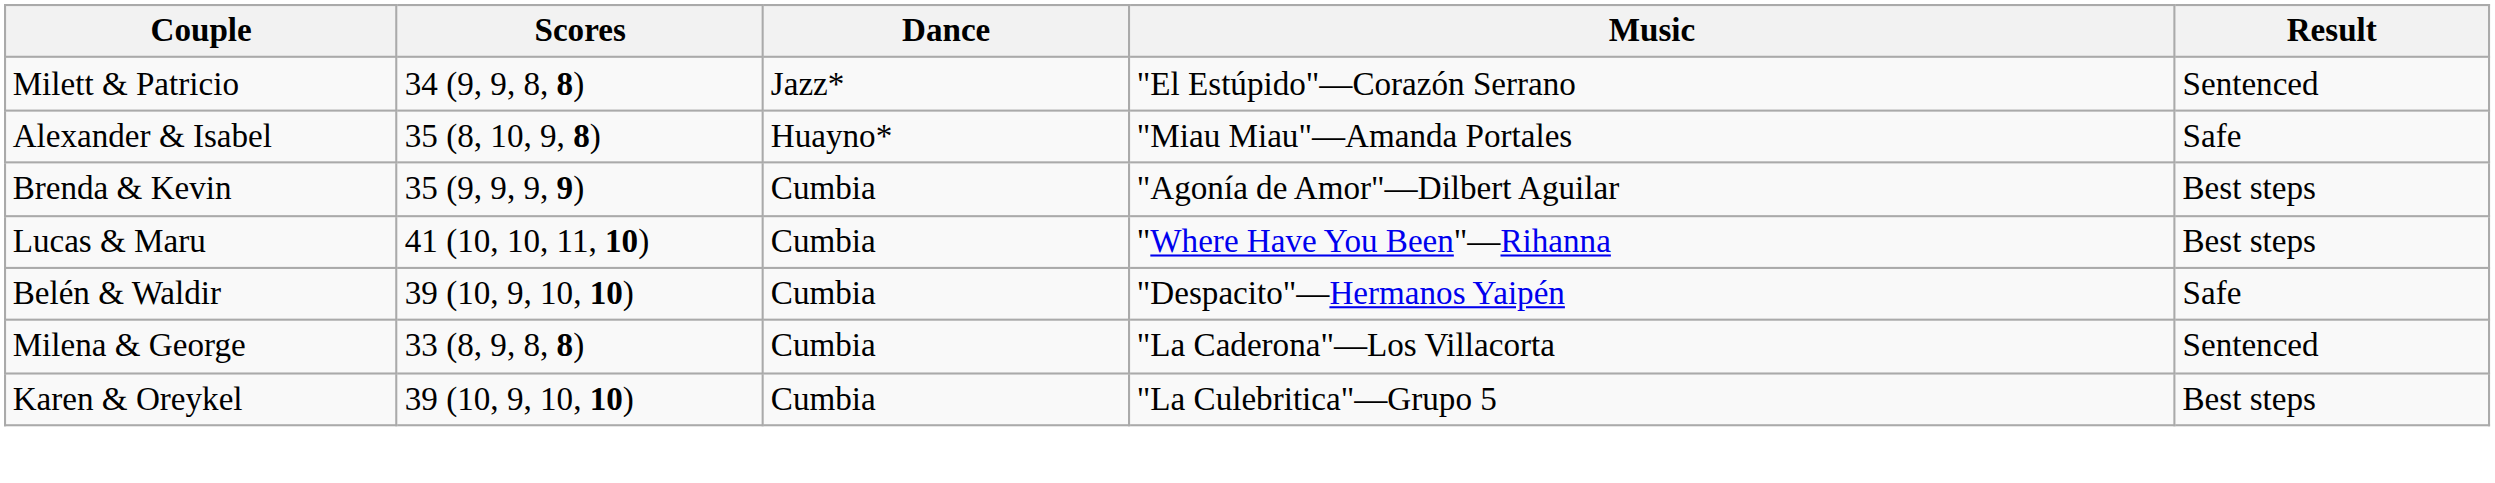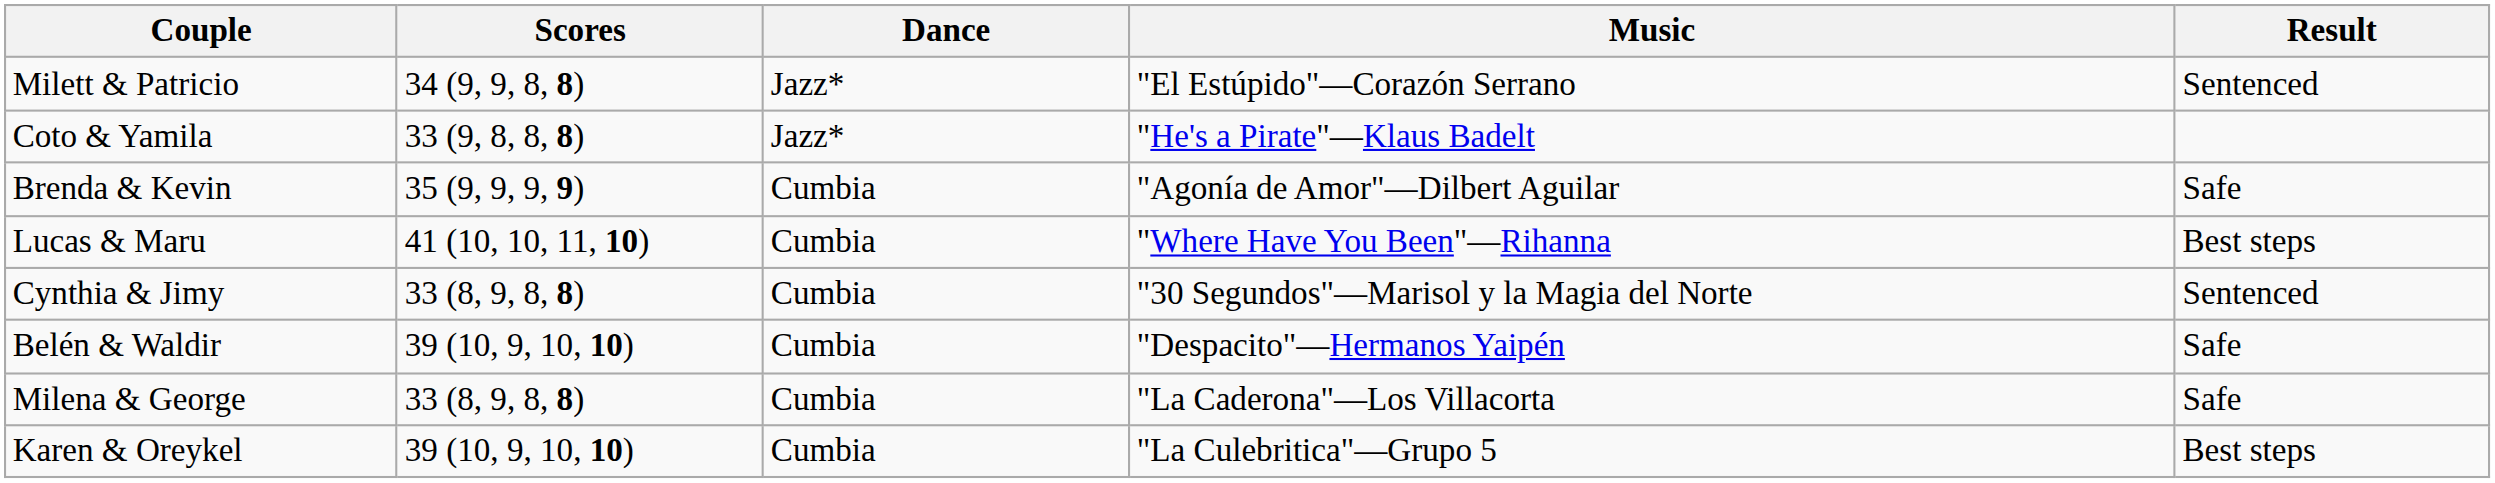+ row: Coto & Yamila | 33 (9, 8, 8, 8) | Jazz* | "He's a Pirate"—Klaus Badelt
- row: Alexander & Isabel | 35 (8, 10, 9, 8) | Huayno* | "Miau Miau"—Amanda Portales | Safe
Brenda & Kevin | Result: Best steps -> Safe
+ row: Cynthia & Jimy | 33 (8, 9, 8, 8) | Cumbia | "30 Segundos"—Marisol y la Magia del Norte | Sentenced
Milena & George | Result: Sentenced -> Safe
